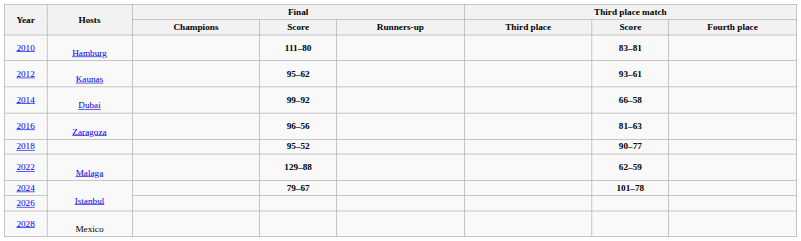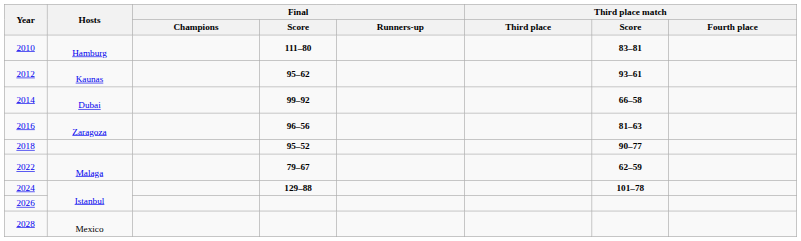2022 | Final / Score: 129–88 -> 79–67
2024 | Final / Score: 79–67 -> 129–88
